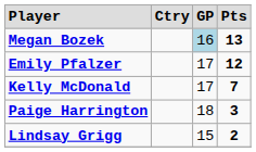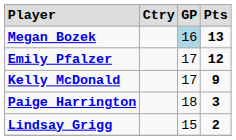Kelly McDonald | column 4: 7 -> 9
